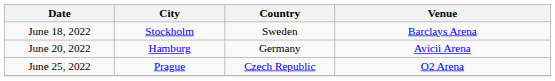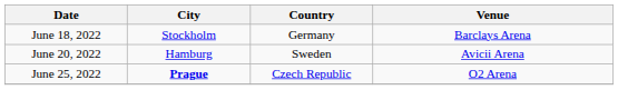June 18, 2022 | Country: Sweden -> Germany
June 20, 2022 | Country: Germany -> Sweden
June 25, 2022 | City: normal -> bold
